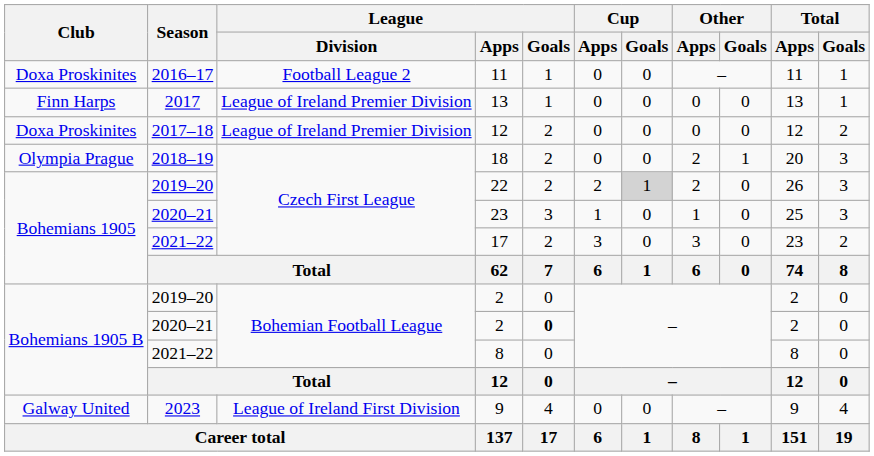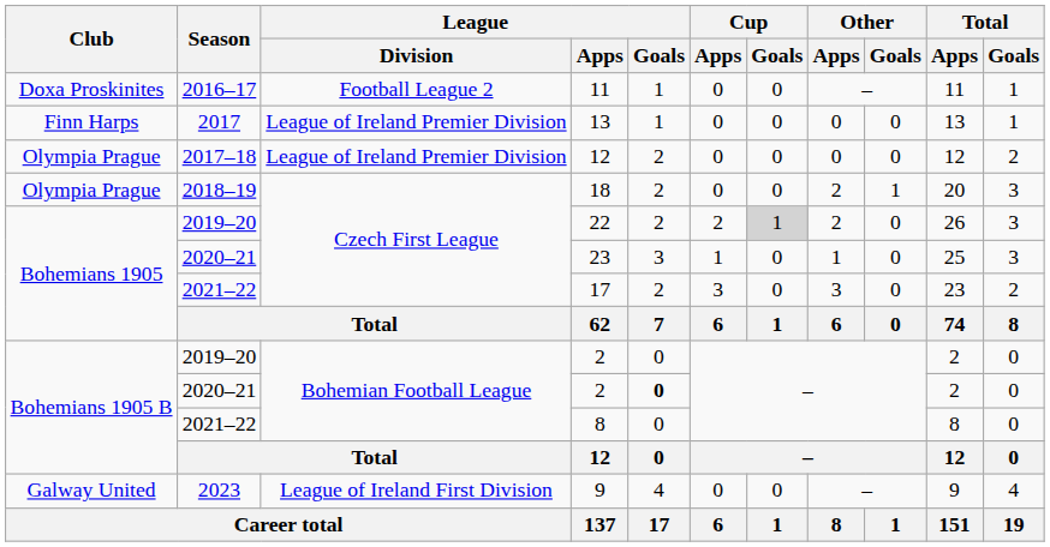2017–18 / 12 | Club: Doxa Proskinites -> Olympia Prague
